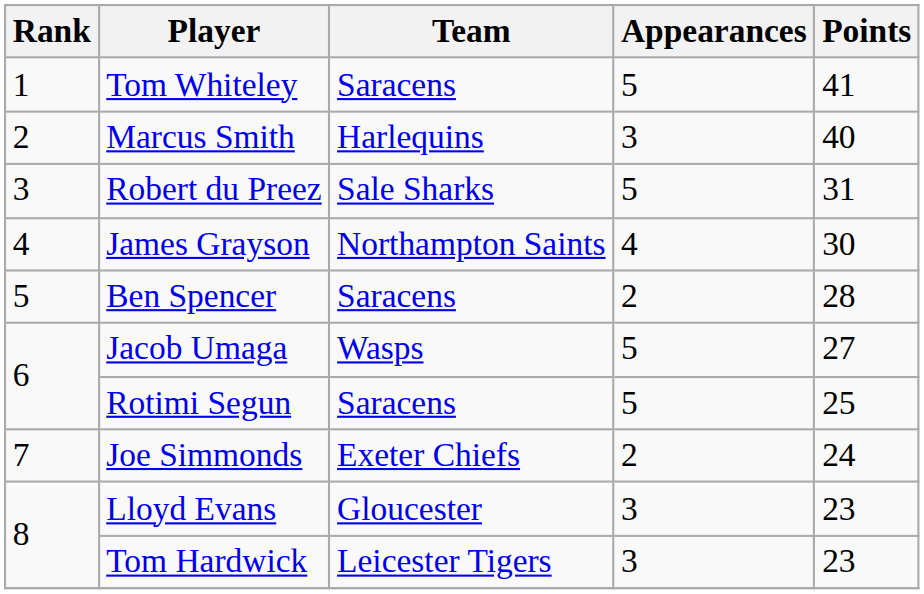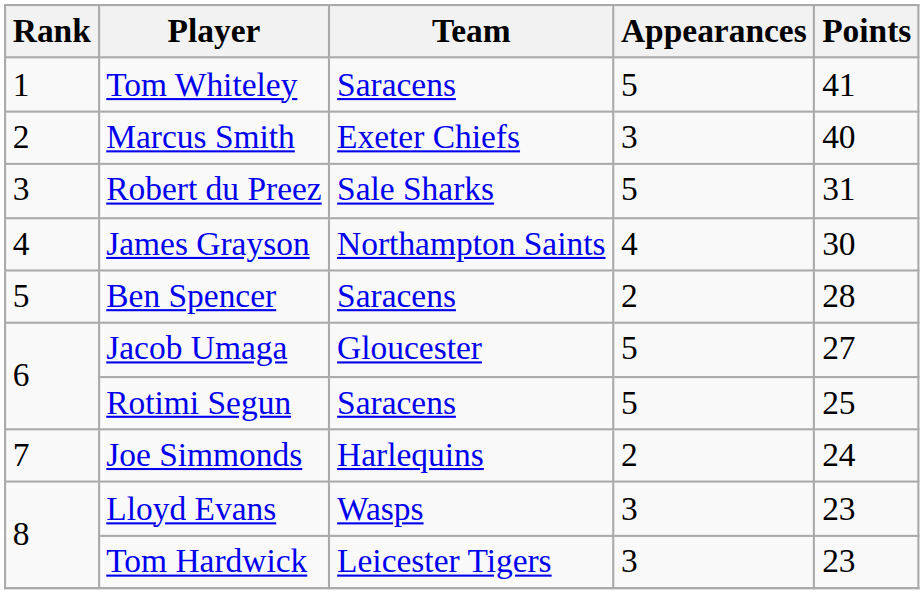Marcus Smith | Team: Harlequins -> Exeter Chiefs
Jacob Umaga | Team: Wasps -> Gloucester
Joe Simmonds | Team: Exeter Chiefs -> Harlequins
Lloyd Evans | Team: Gloucester -> Wasps
